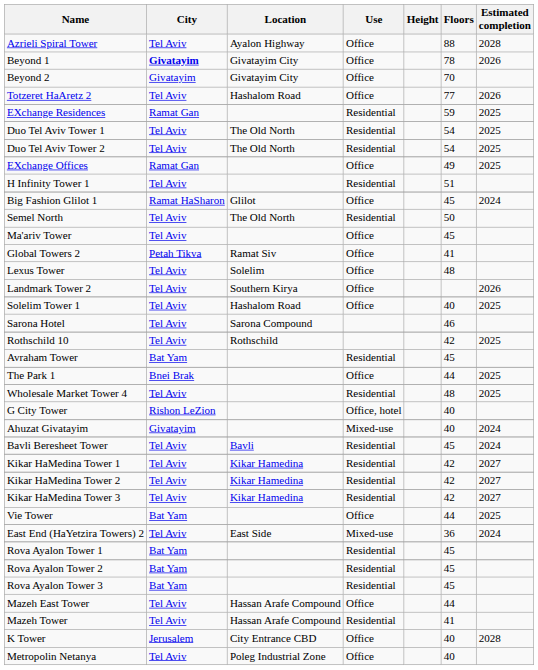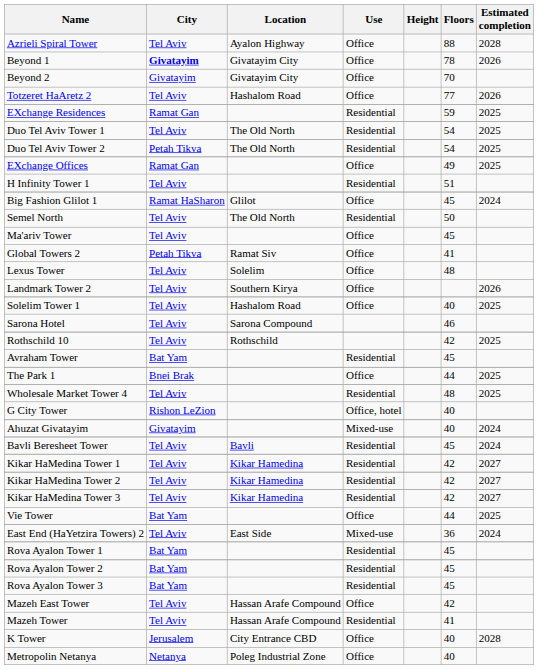Duo Tel Aviv Tower 2 | City: Tel Aviv -> Petah Tikva
Mazeh East Tower | Floors: 44 -> 42
Metropolin Netanya | City: Tel Aviv -> Netanya
